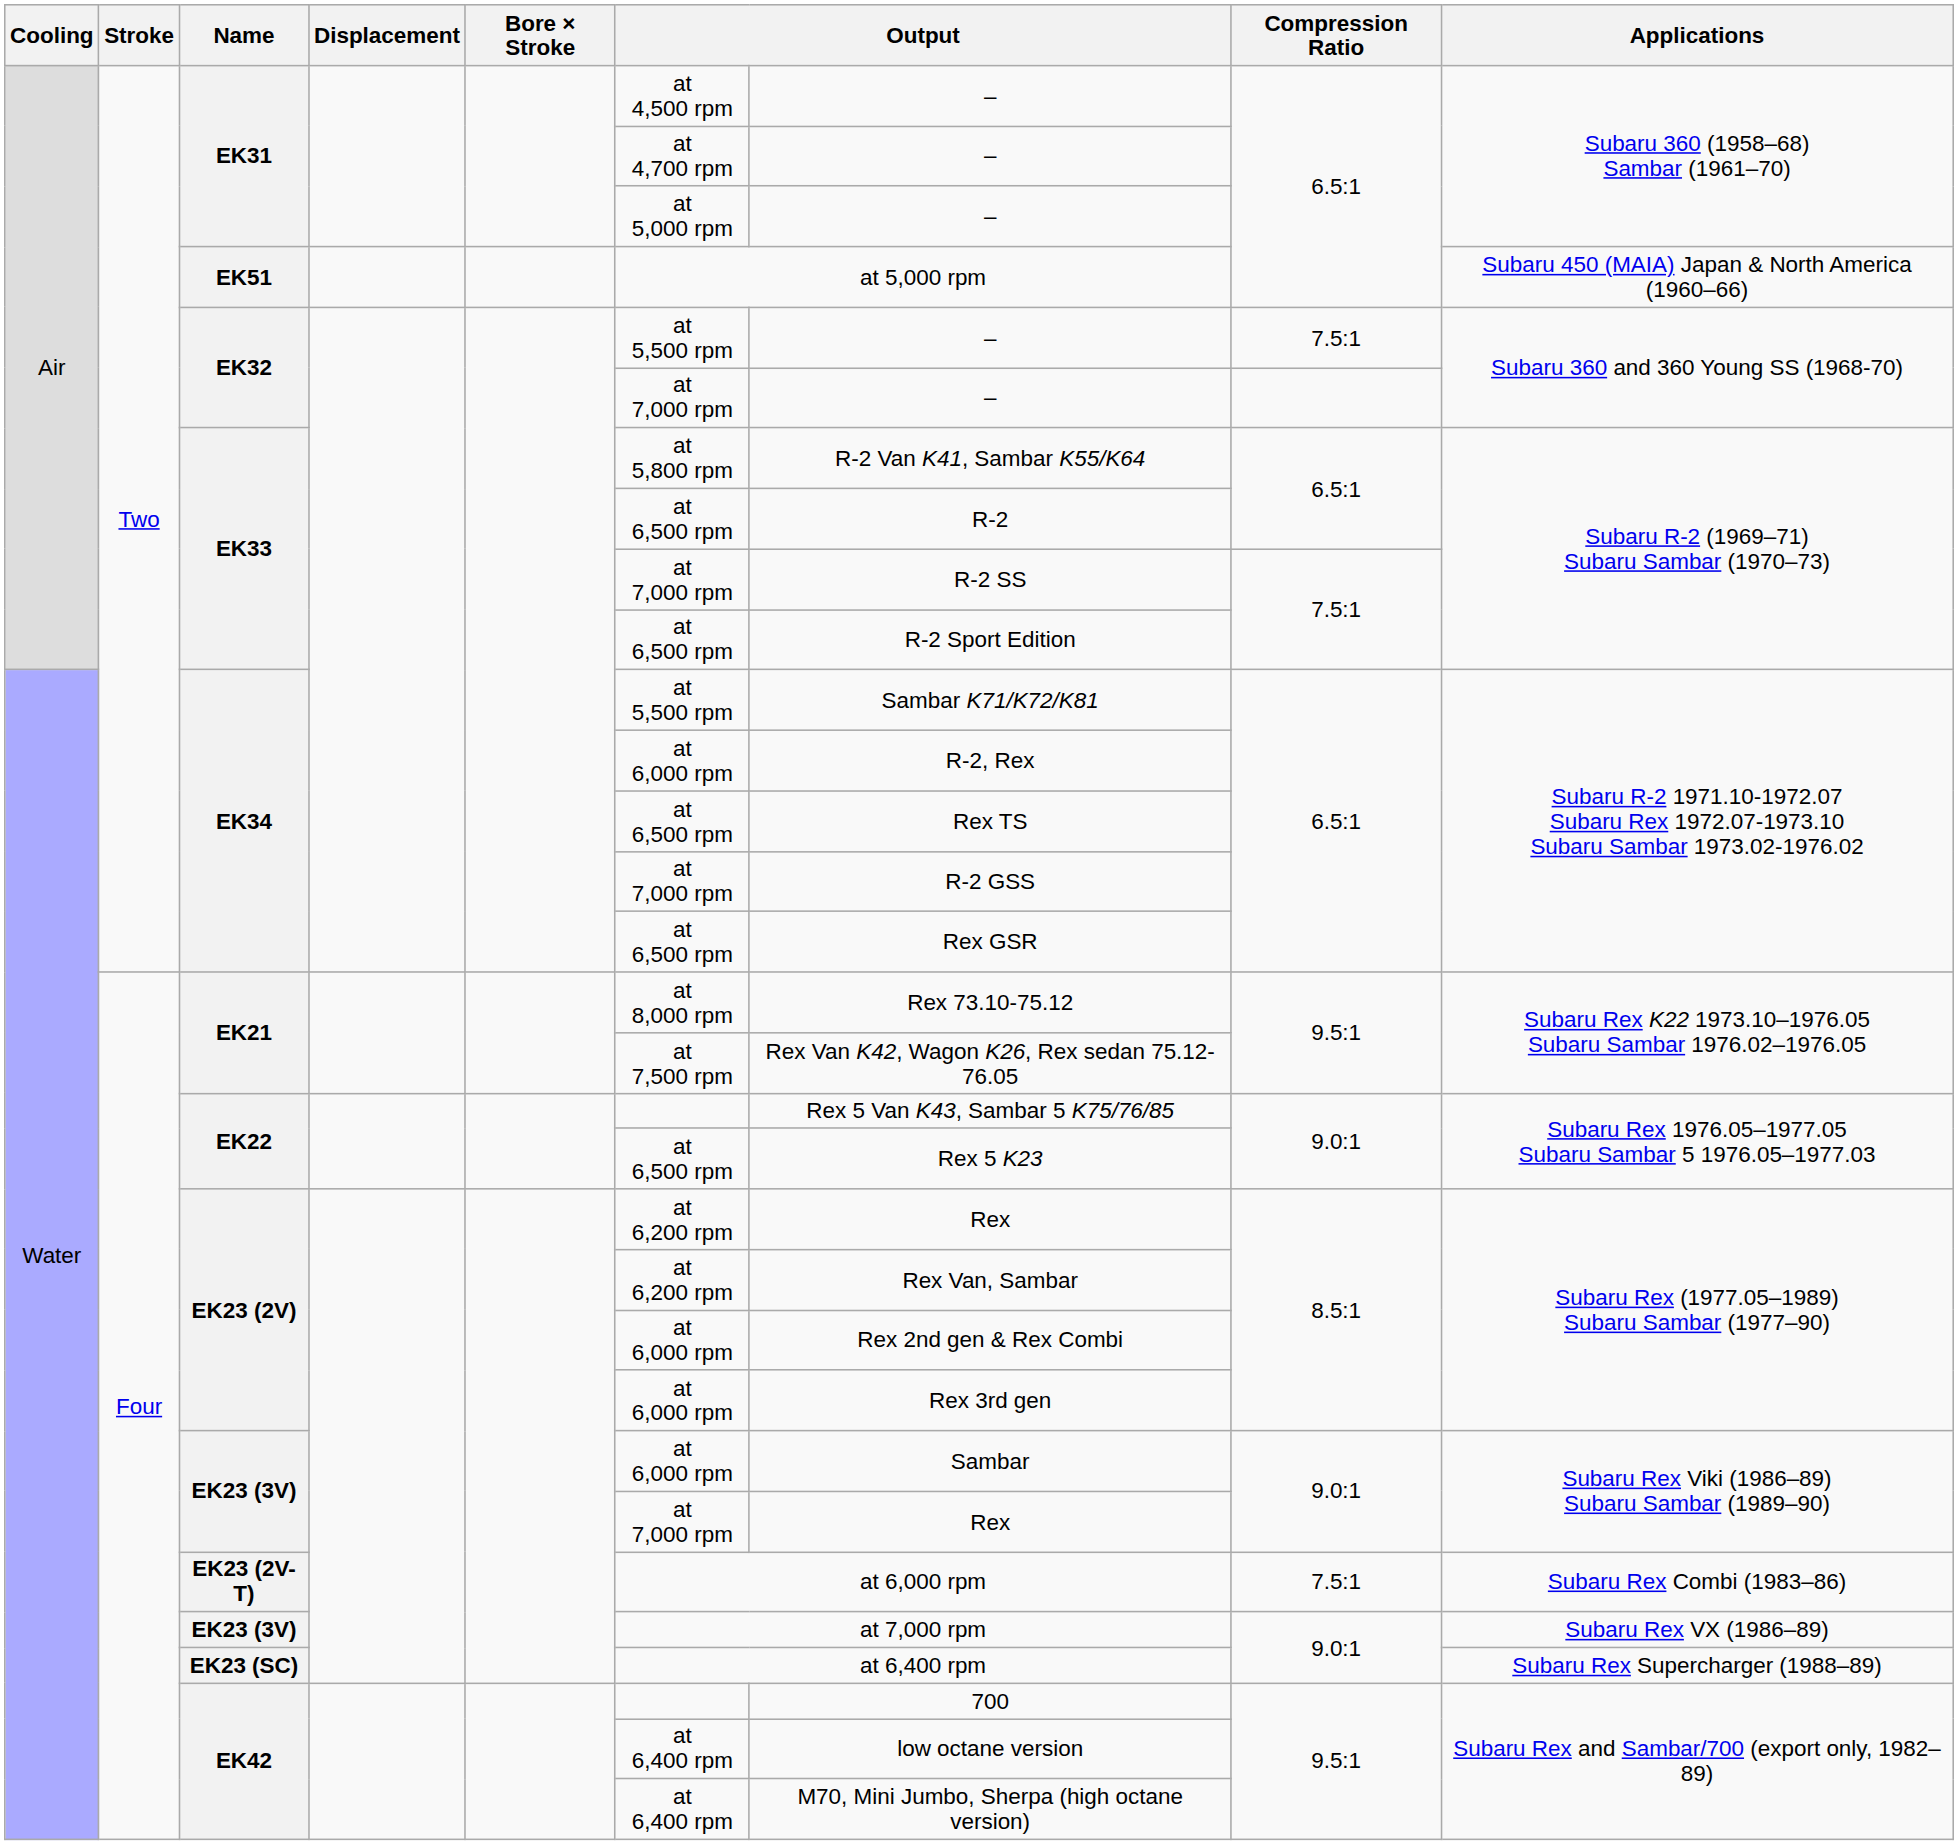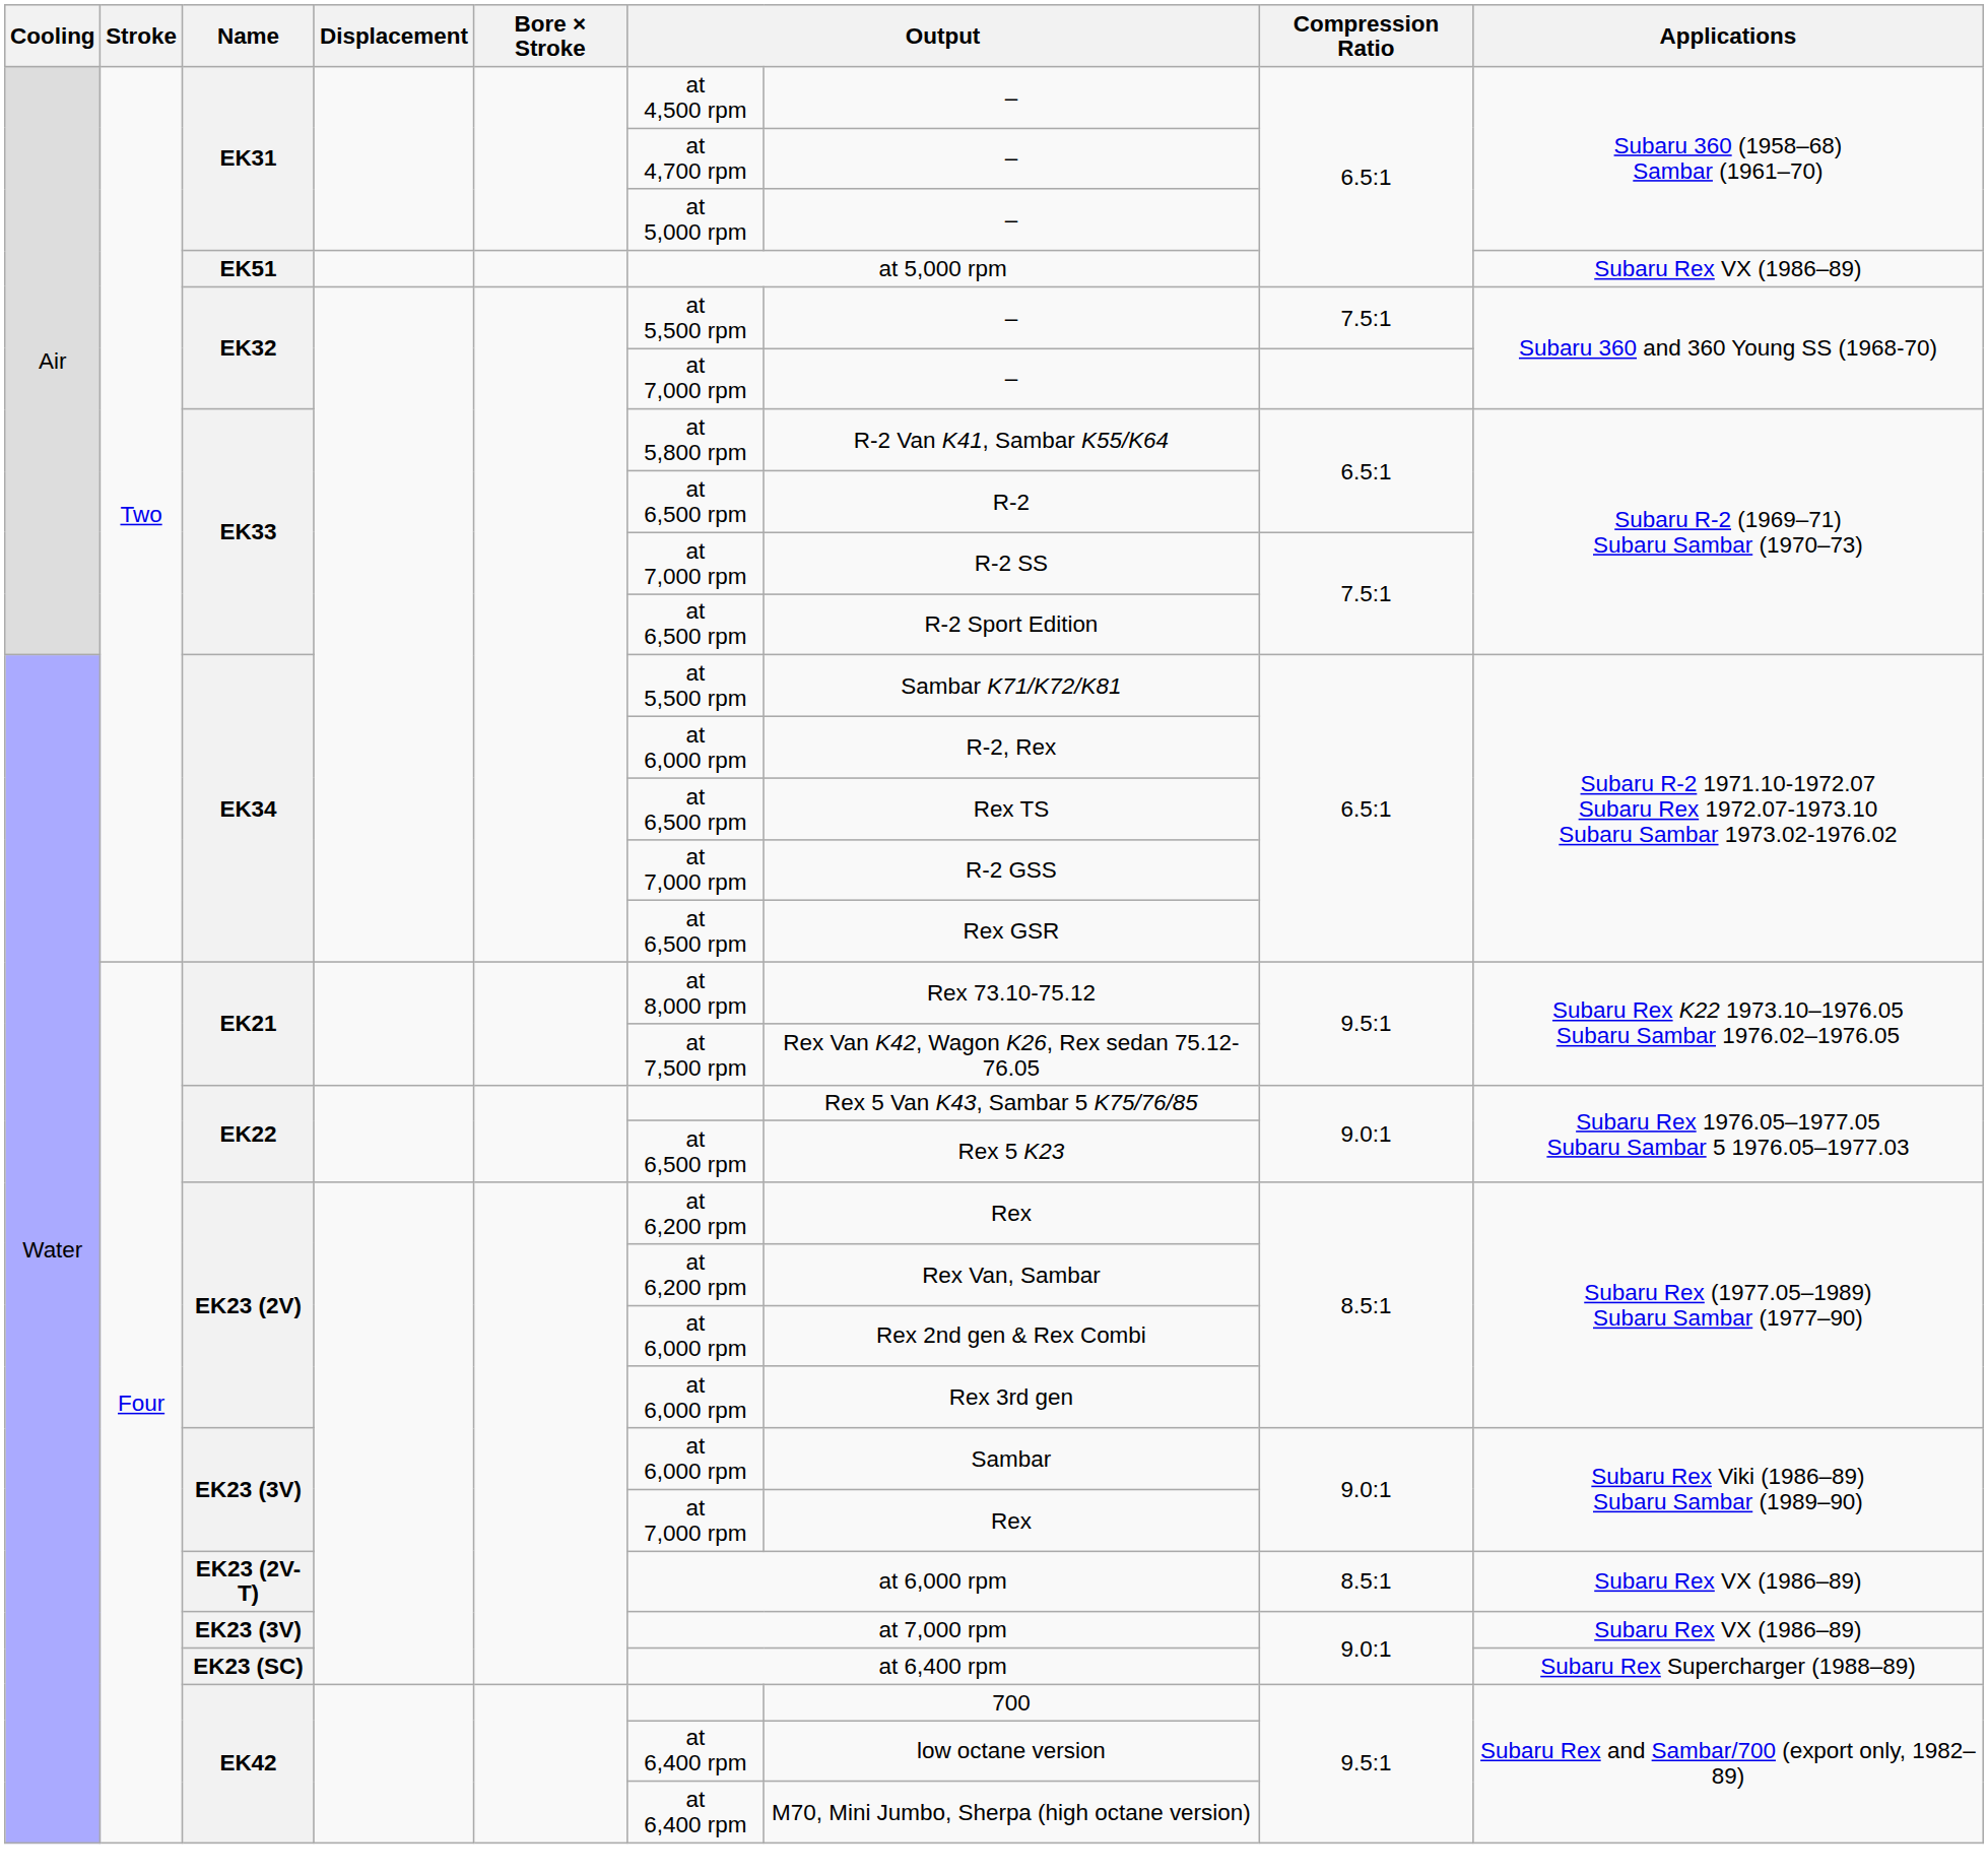EK51 | Applications: Subaru 450 (MAIA) Japan & North America (1960–66) -> Subaru Rex VX (1986–89)
EK23 (2V-T) | Compression Ratio: 7.5:1 -> 8.5:1
EK23 (2V-T) | Applications: Subaru Rex Combi (1983–86) -> Subaru Rex VX (1986–89)
